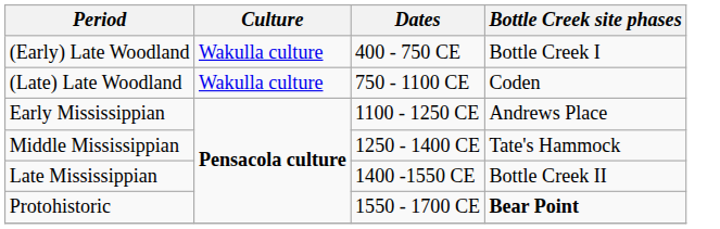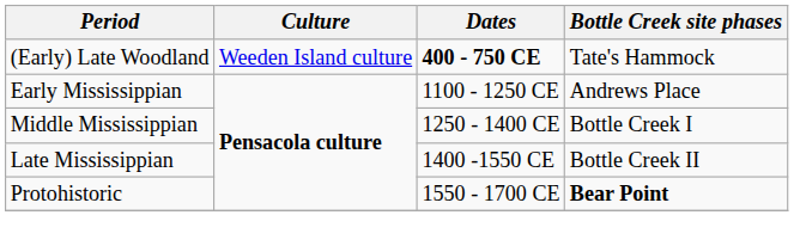(Early) Late Woodland | Culture: Wakulla culture -> Weeden Island culture
(Early) Late Woodland | Dates: normal -> bold
(Early) Late Woodland | Bottle Creek site phases: Bottle Creek I -> Tate's Hammock
- row: (Late) Late Woodland | Wakulla culture | 750 - 1100 CE | Coden
Middle Mississippian | Bottle Creek site phases: Tate's Hammock -> Bottle Creek I
